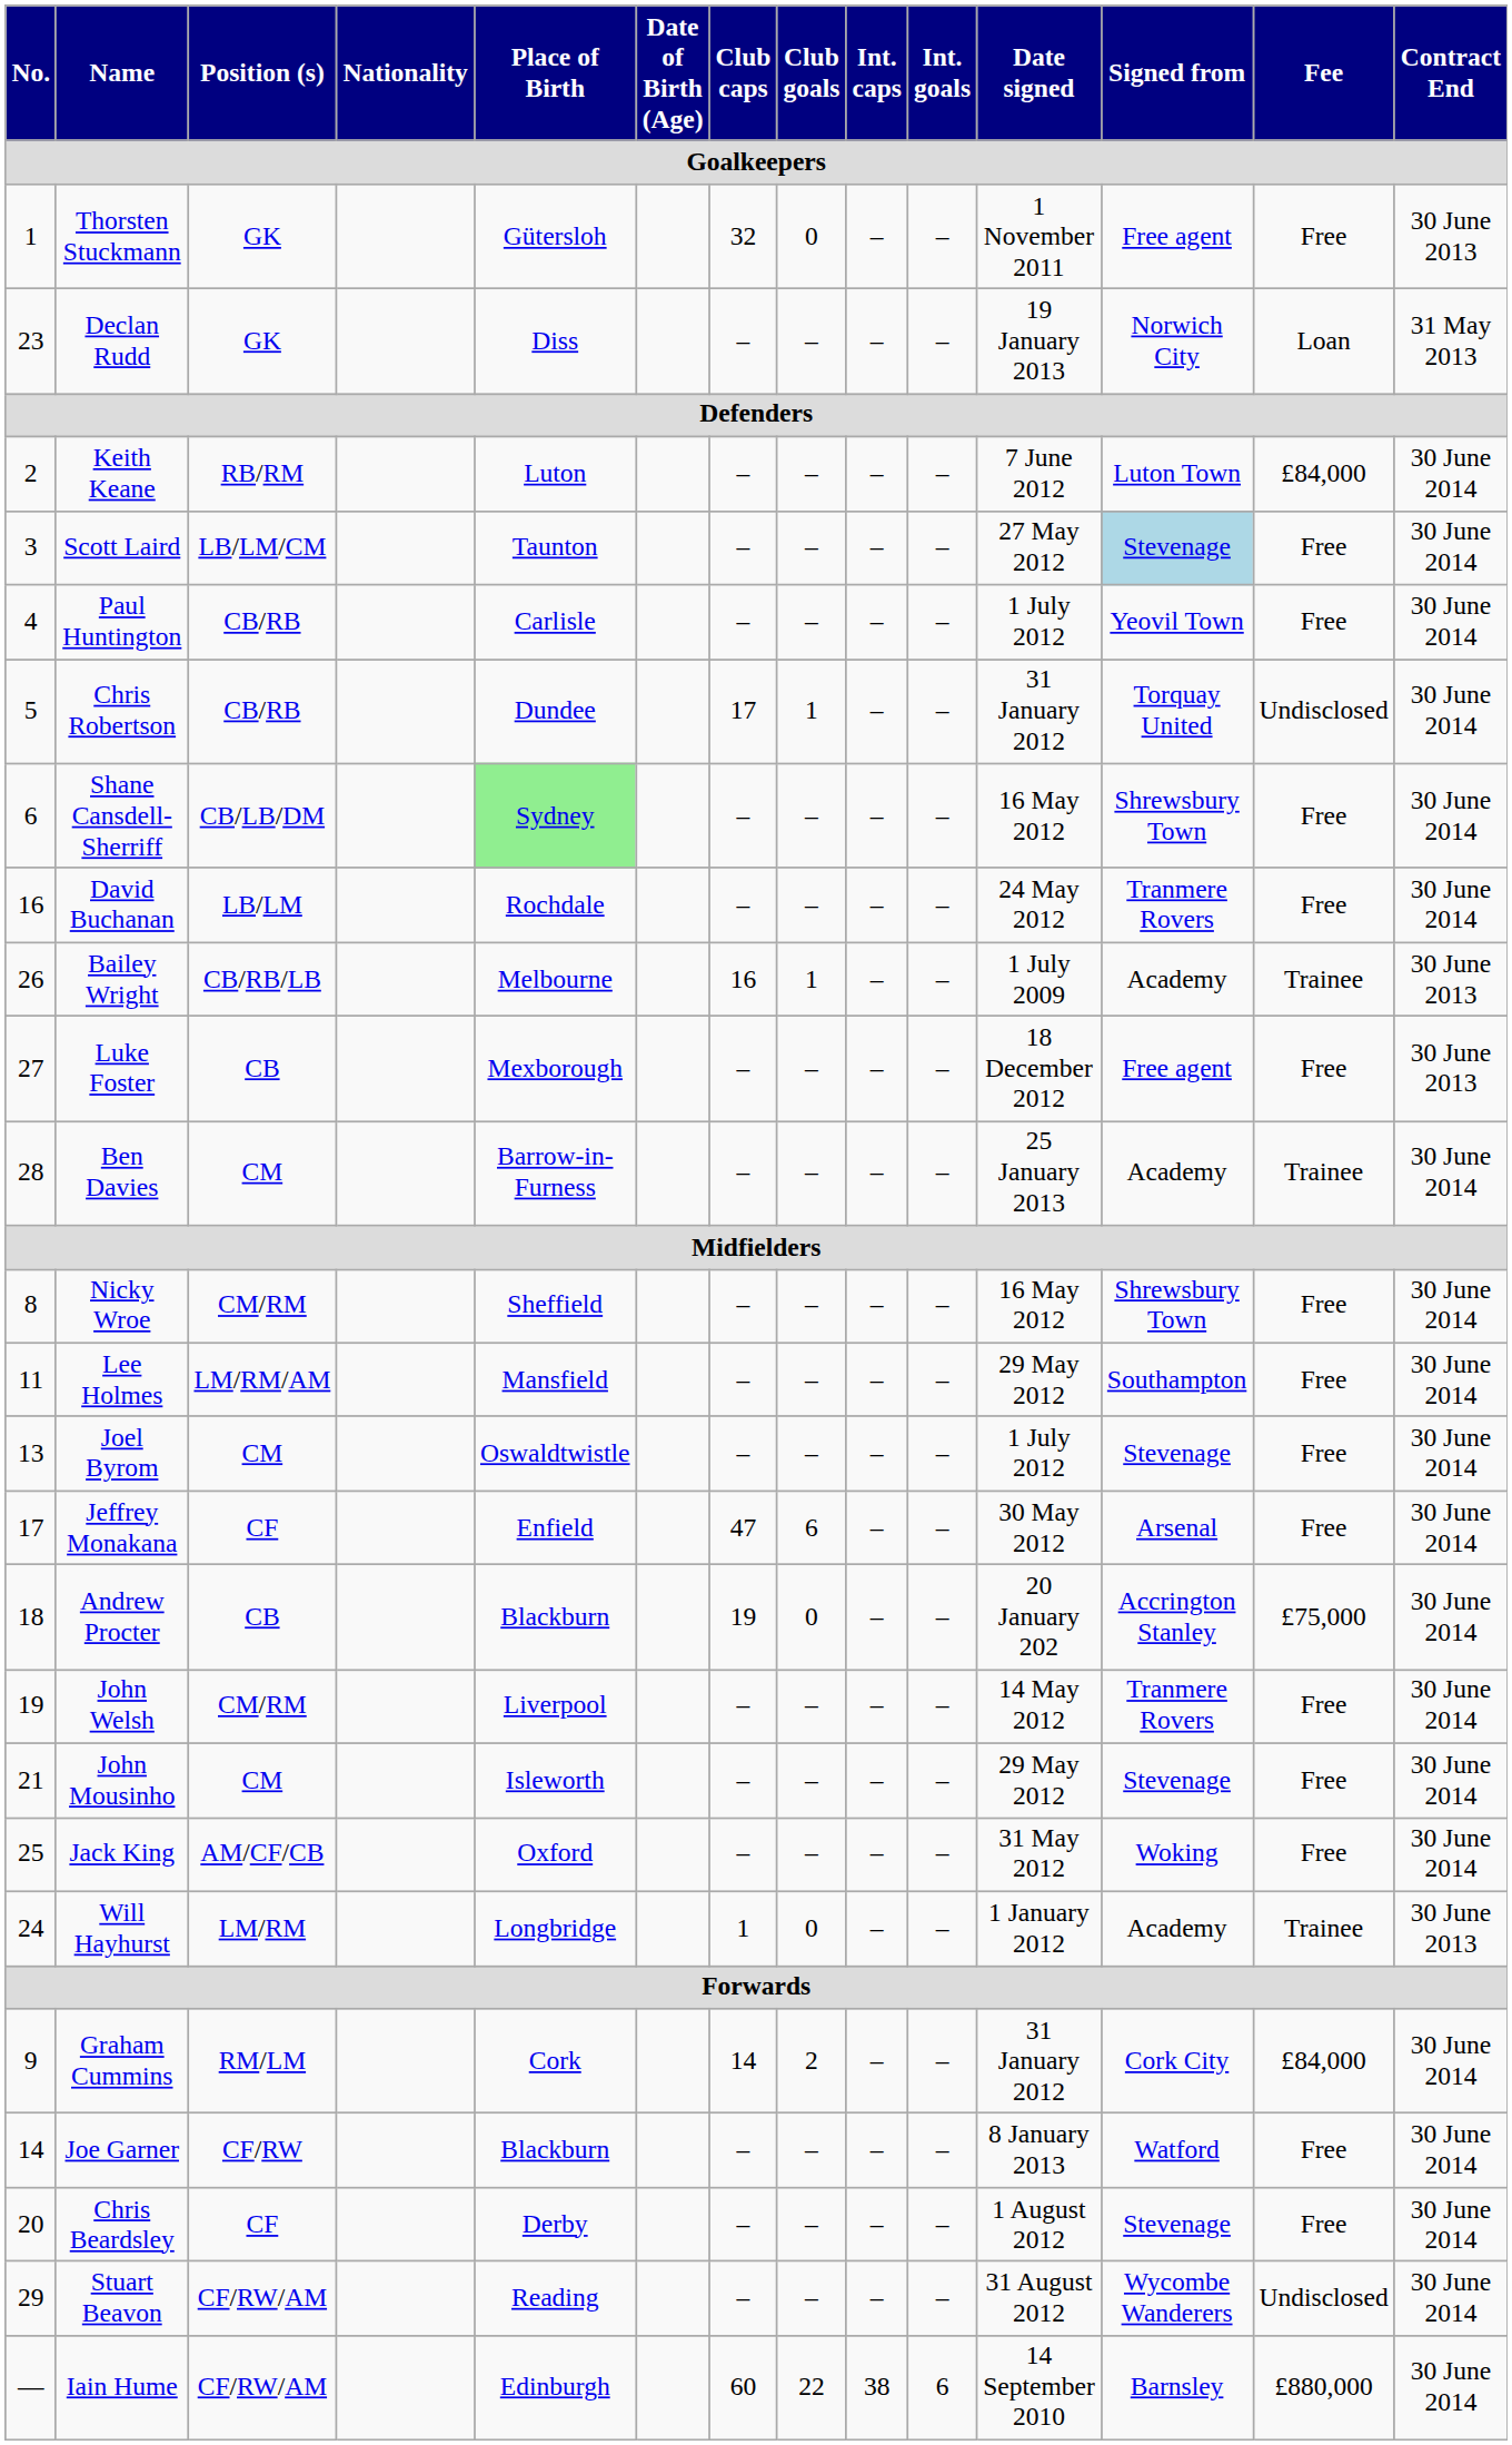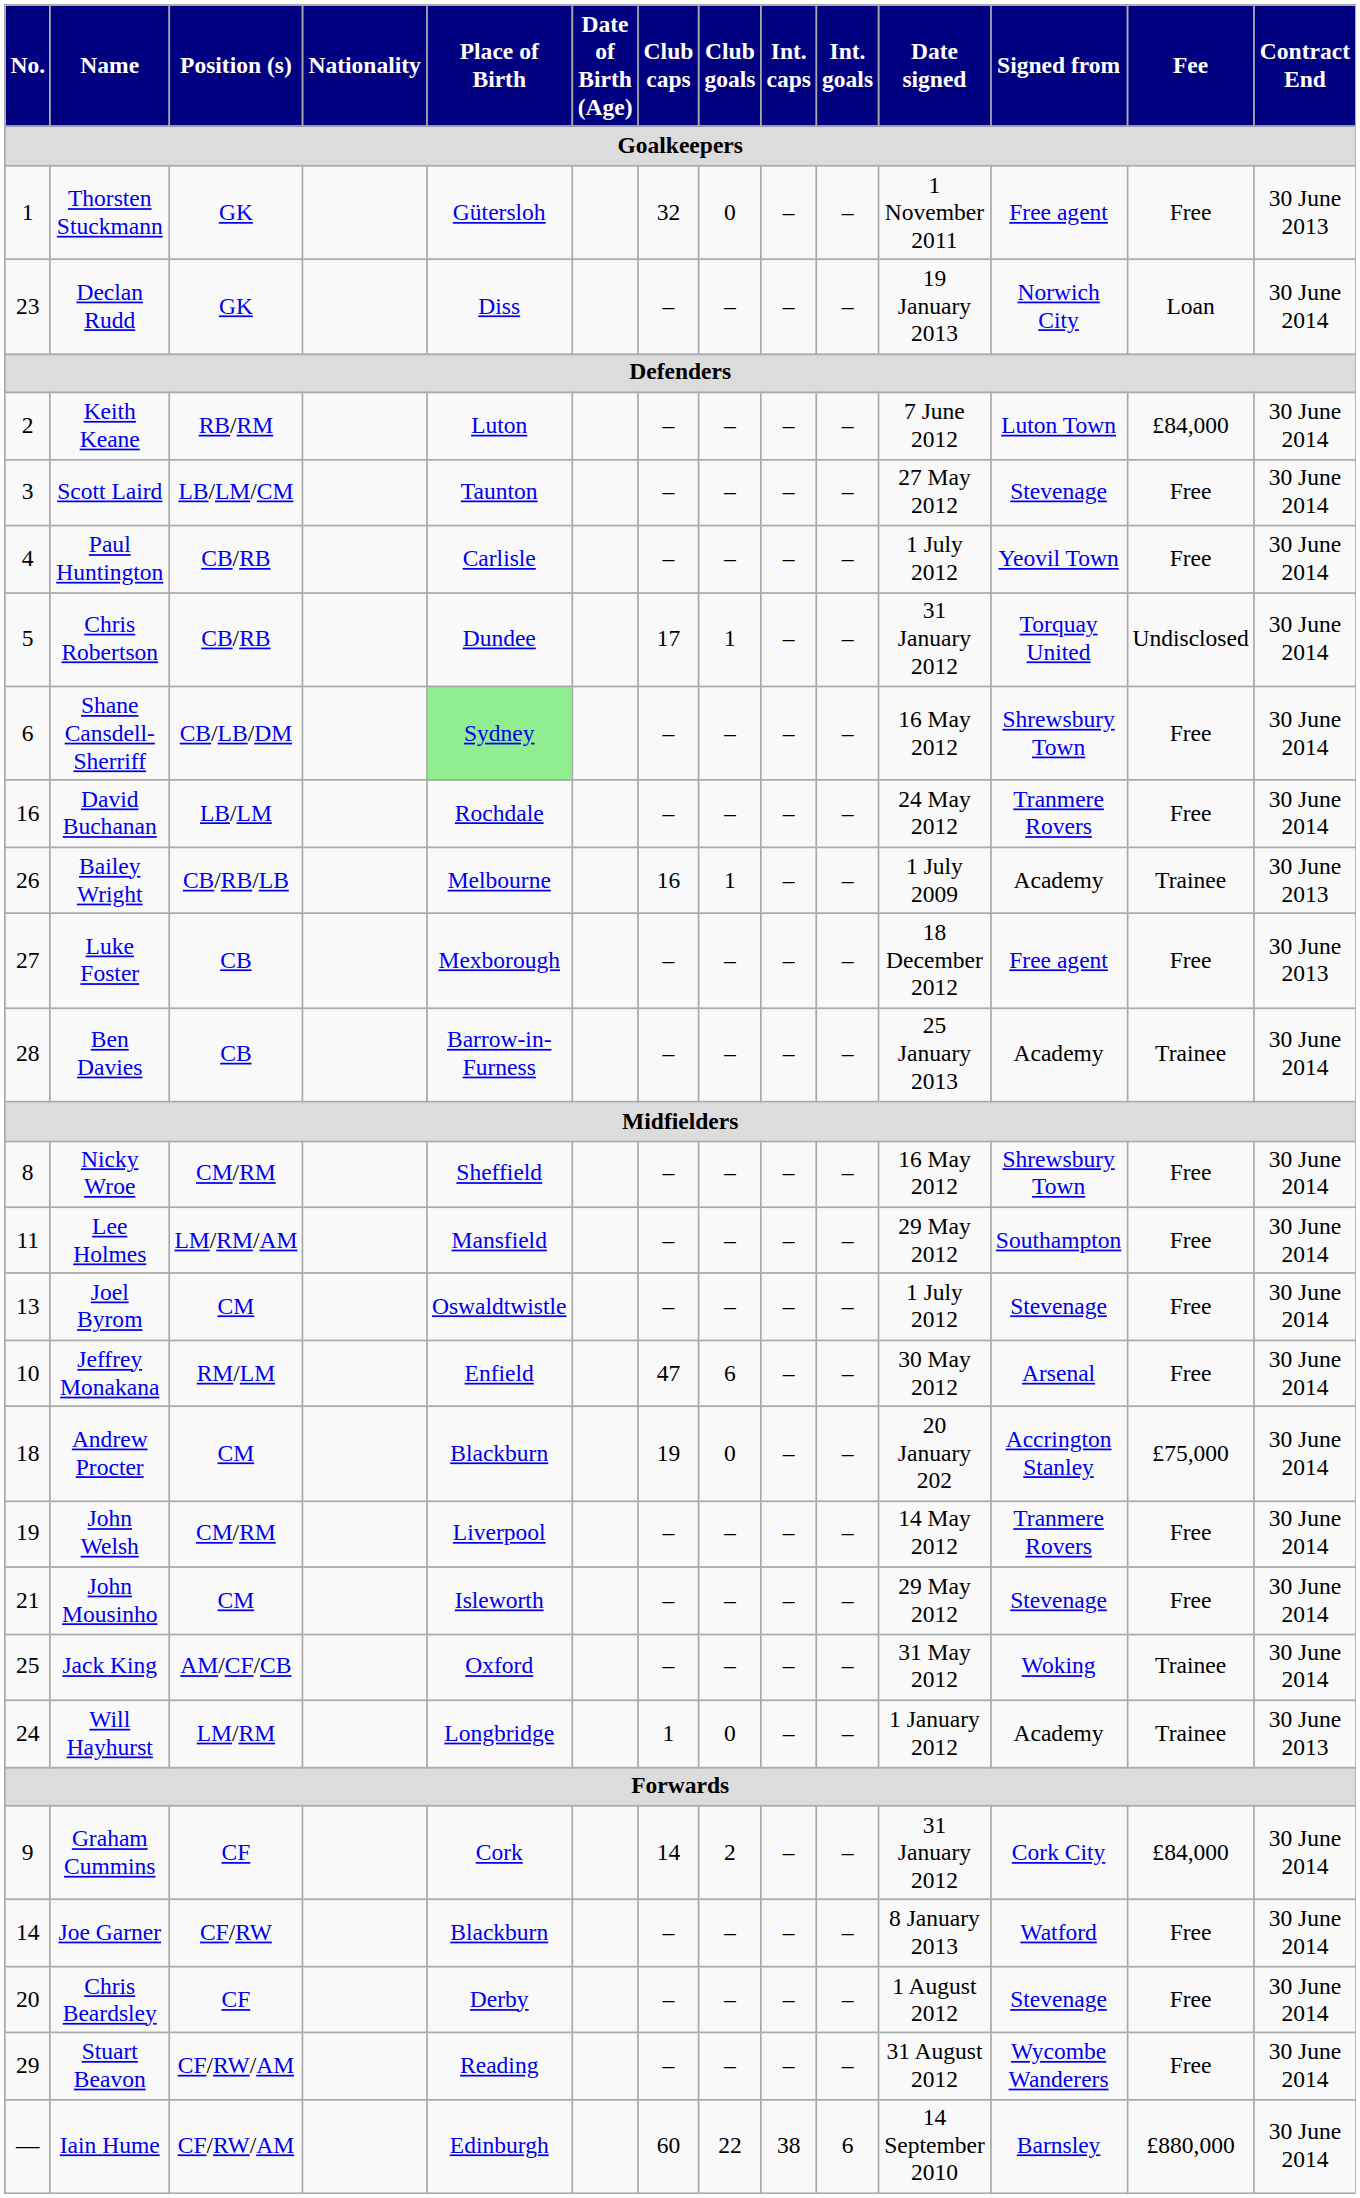Declan Rudd | Contract End: 31 May 2013 -> 30 June 2014
Scott Laird | Signed from: lightblue background -> no background
Ben Davies | Position (s): CM -> CB
Jeffrey Monakana | No.: 17 -> 10
Jeffrey Monakana | Position (s): CF -> RM/LM
Andrew Procter | Position (s): CB -> CM
Jack King | Fee: Free -> Trainee
Graham Cummins | Position (s): RM/LM -> CF
Stuart Beavon | Fee: Undisclosed -> Free
